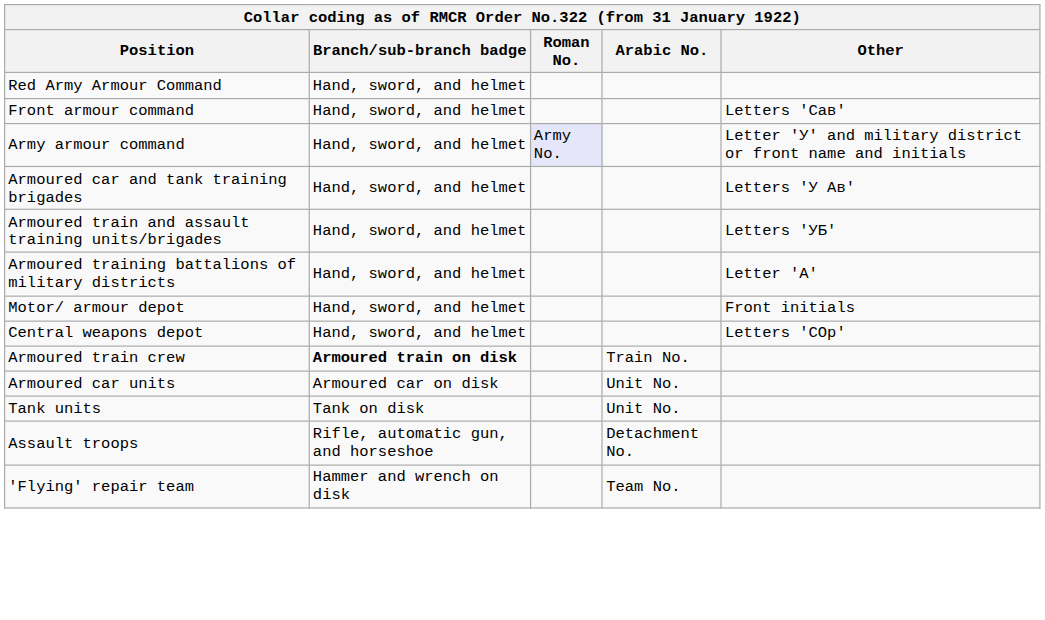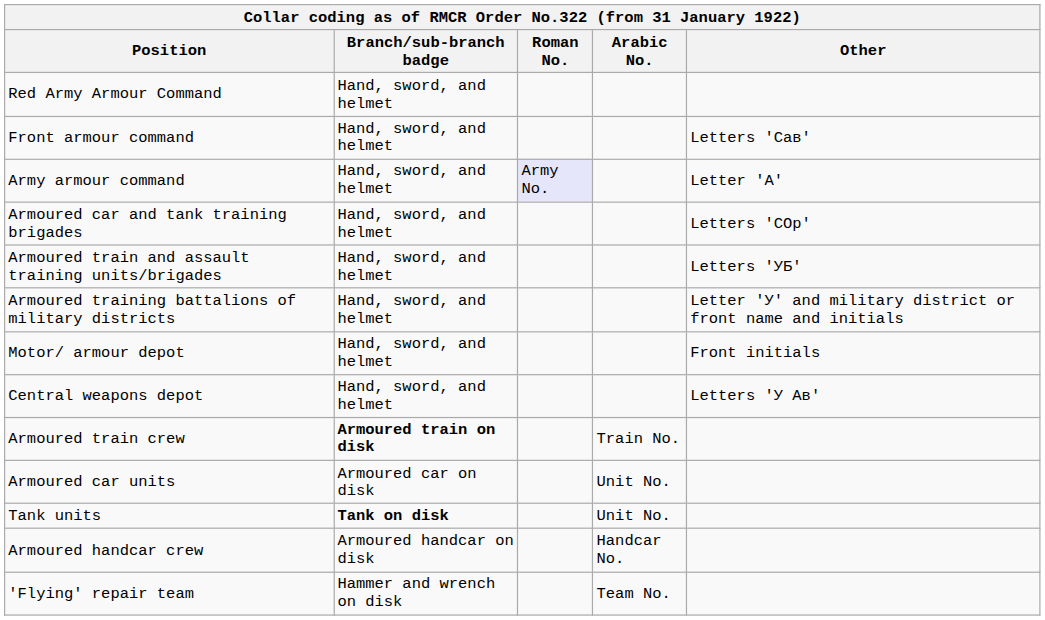Army armour command | Other: Letter 'У' and military district or front name and initials -> Letter 'А'
Armoured car and tank training brigades | Other: Letters 'У Ав' -> Letters 'СОр'
Armoured training battalions of military districts | Other: Letter 'А' -> Letter 'У' and military district or front name and initials
Central weapons depot | Other: Letters 'СОр' -> Letters 'У Ав'
Tank units | Branch/sub-branch badge: normal -> bold
- row: Assault troops | Rifle, automatic gun, and horseshoe | Detachment No.
+ row: Armoured handcar crew | Armoured handcar on disk | Handcar No.
